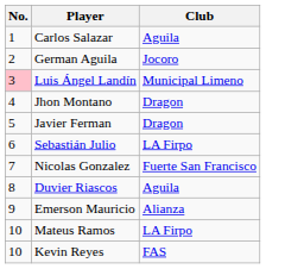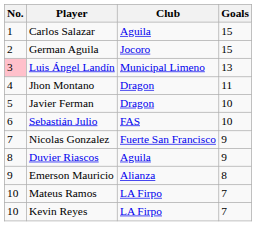+ column: Goals | 15 | 15 | 13 | 11 | 10 | 10 | 9 | 9 | 8 | 7 | 7
Sebastián Julio | Club: LA Firpo -> FAS
Kevin Reyes | Club: FAS -> LA Firpo
